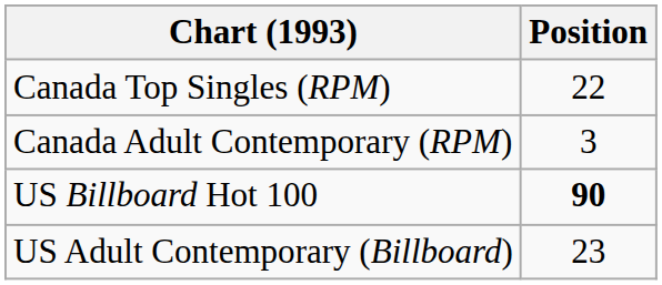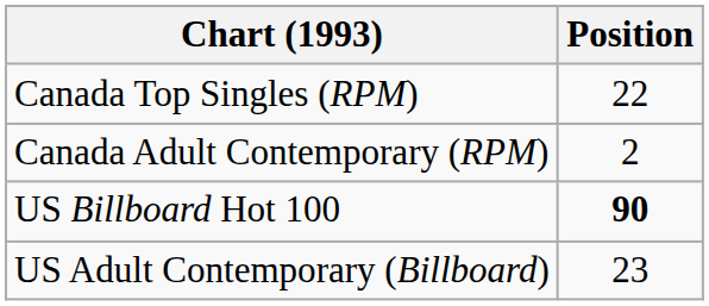Canada Adult Contemporary (RPM) | Position: 3 -> 2
